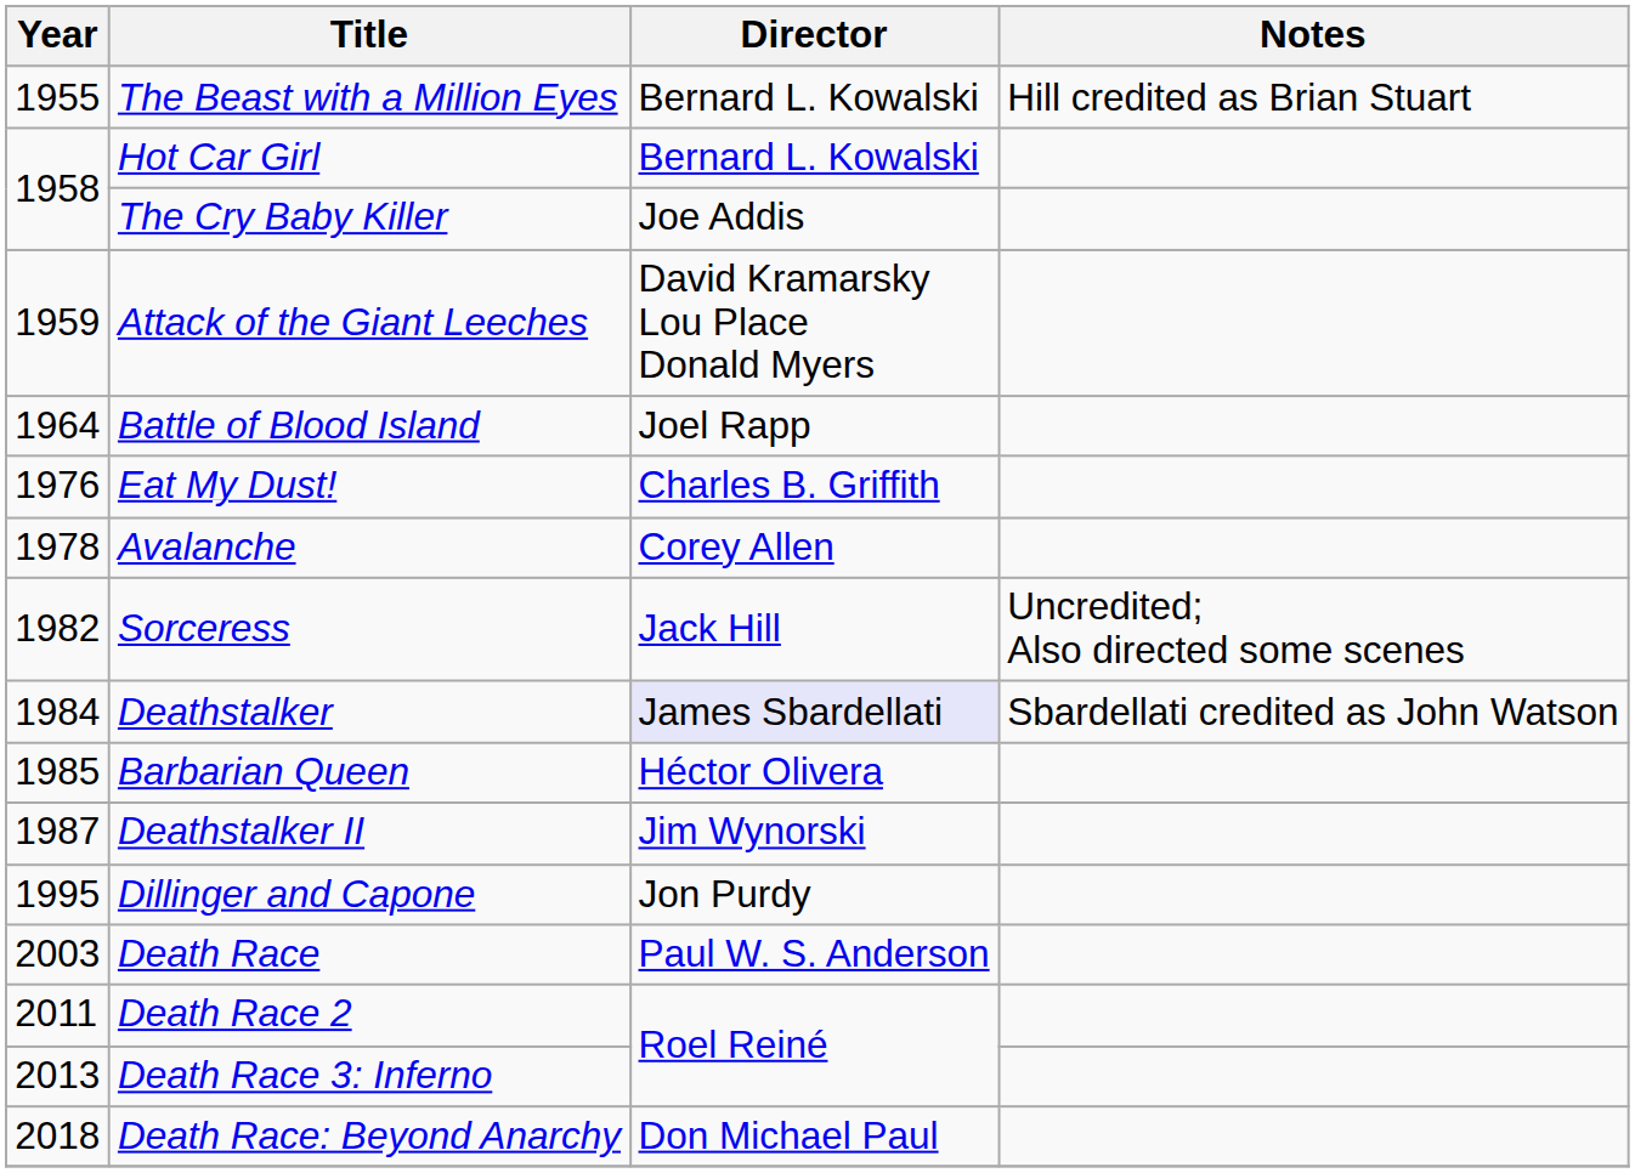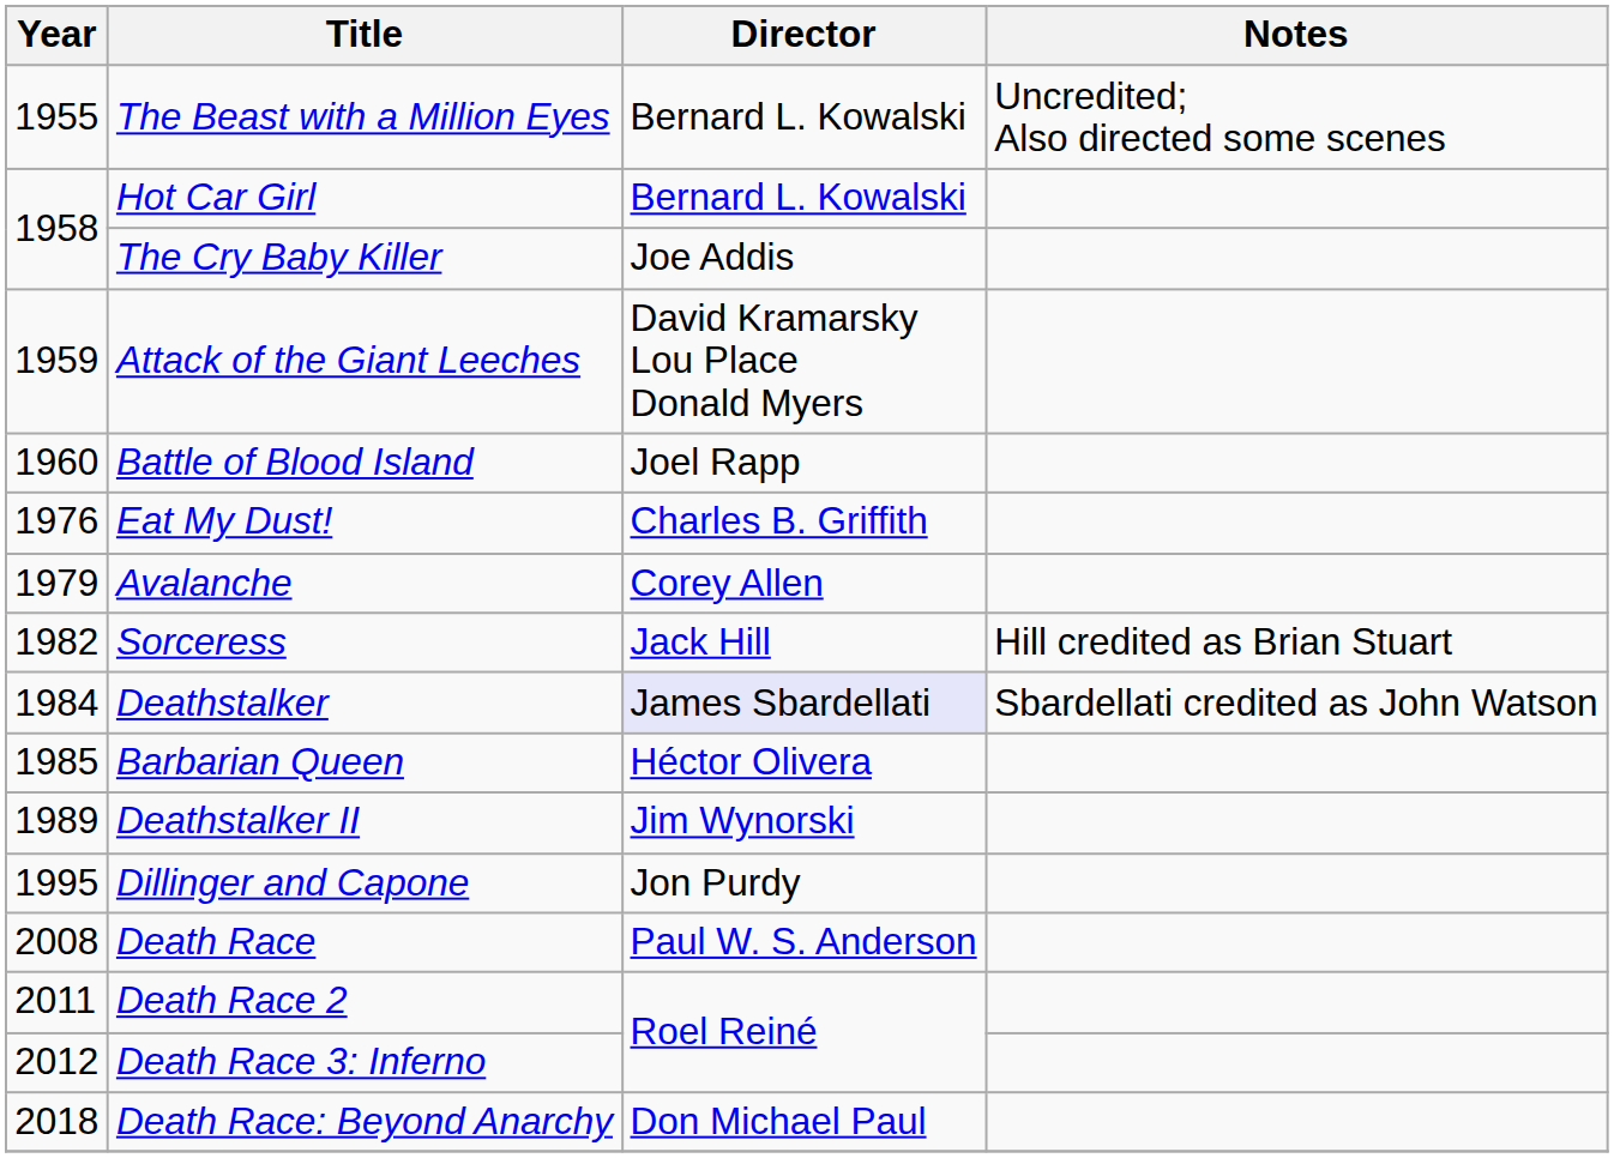The Beast with a Million Eyes | Notes: Hill credited as Brian Stuart -> Uncredited; Also directed some scenes
Battle of Blood Island | Year: 1964 -> 1960
Avalanche | Year: 1978 -> 1979
Sorceress | Notes: Uncredited; Also directed some scenes -> Hill credited as Brian Stuart
Deathstalker II | Year: 1987 -> 1989
Death Race | Year: 2003 -> 2008
Death Race 3: Inferno | Year: 2013 -> 2012
